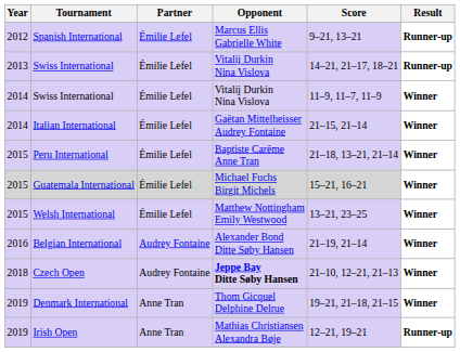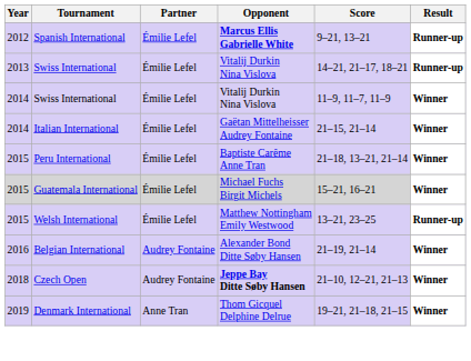Spanish International | Opponent: normal -> bold
Welsh International | Result: Winner -> Runner-up
- row: 2019 | Irish Open | Anne Tran | Mathias Christiansen Alexandra Bøje | 12–21, 19–21 | Runner-up
